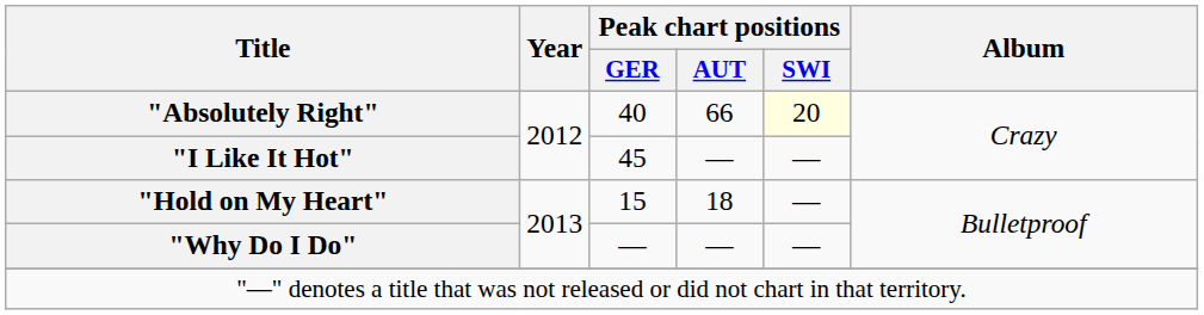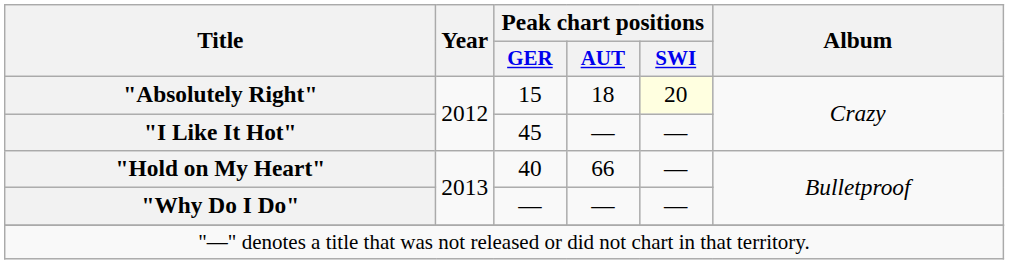"Absolutely Right" | Peak chart positions / GER: 40 -> 15
"Absolutely Right" | Peak chart positions / AUT: 66 -> 18
"Hold on My Heart" | Peak chart positions / GER: 15 -> 40
"Hold on My Heart" | Peak chart positions / AUT: 18 -> 66
